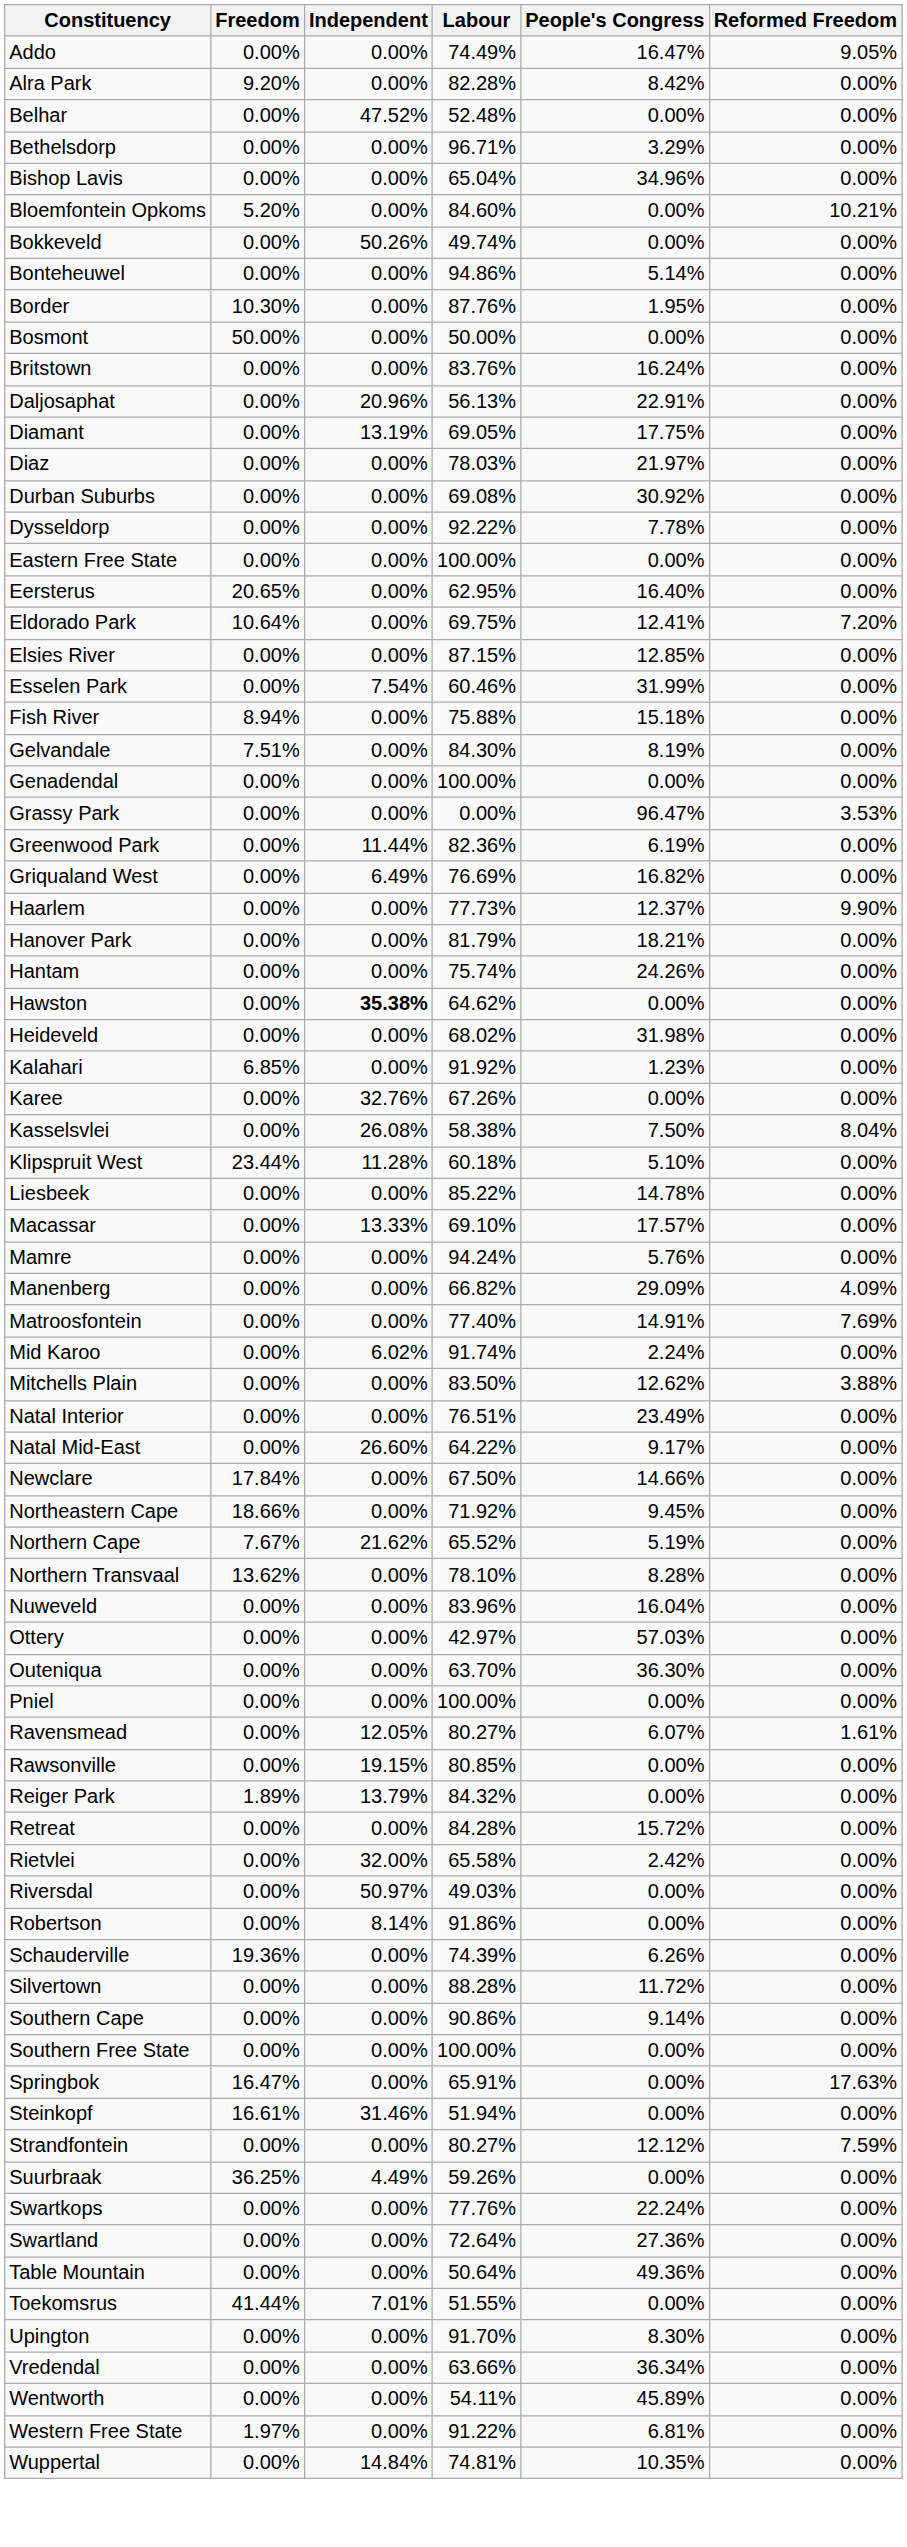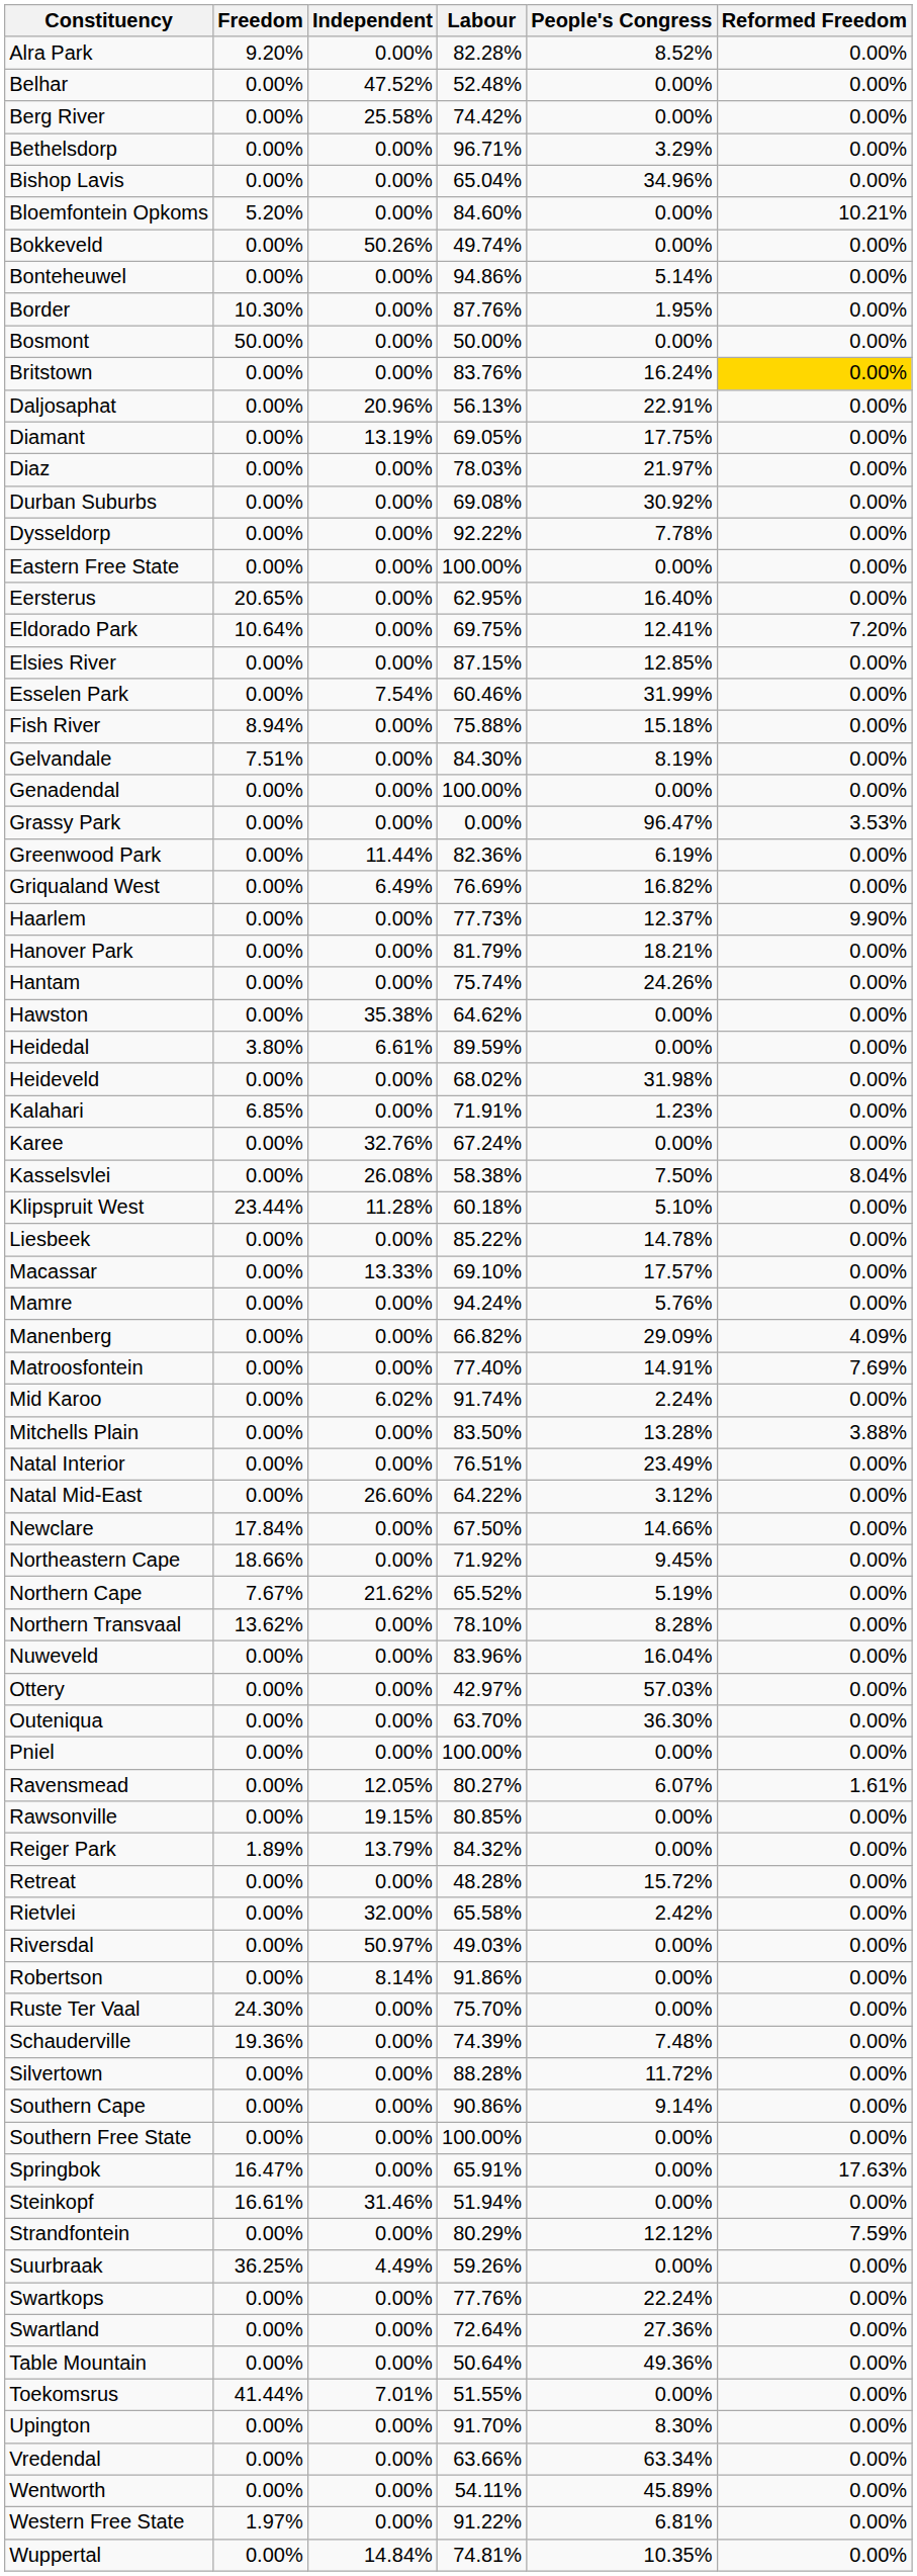- row: Addo | 0.00% | 0.00% | 74.49% | 16.47% | 9.05%
Alra Park | People's Congress: 8.42% -> 8.52%
+ row: Berg River | 0.00% | 25.58% | 74.42% | 0.00% | 0.00%
Britstown | Reformed Freedom: no background -> gold background
Hawston | Independent: bold -> normal
+ row: Heidedal | 3.80% | 6.61% | 89.59% | 0.00% | 0.00%
Kalahari | Labour: 91.92% -> 71.91%
Karee | Labour: 67.26% -> 67.24%
Mitchells Plain | People's Congress: 12.62% -> 13.28%
Natal Mid-East | People's Congress: 9.17% -> 3.12%
Retreat | Labour: 84.28% -> 48.28%
+ row: Ruste Ter Vaal | 24.30% | 0.00% | 75.70% | 0.00% | 0.00%
Schauderville | People's Congress: 6.26% -> 7.48%
Strandfontein | Labour: 80.27% -> 80.29%
Vredendal | People's Congress: 36.34% -> 63.34%
